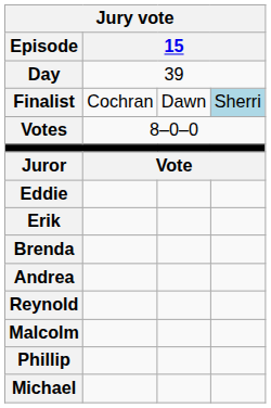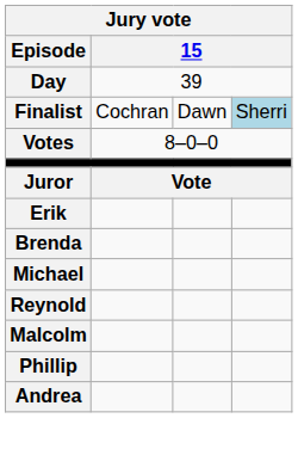- row: Eddie
rows swapped: Andrea <-> Michael
